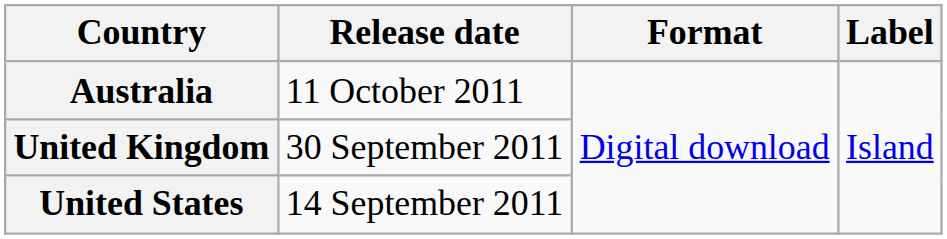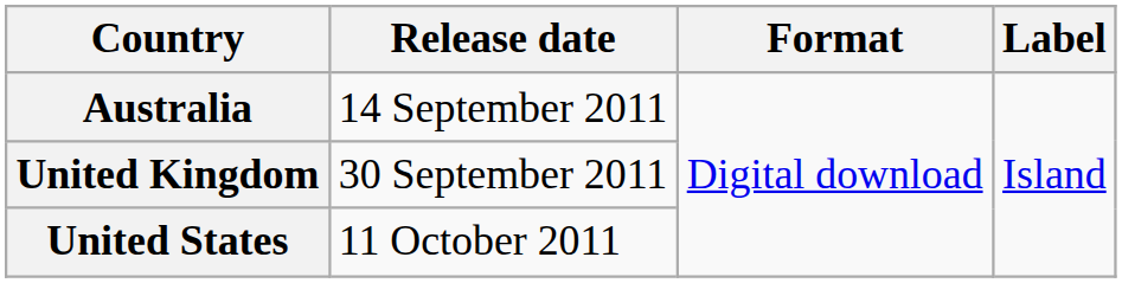Australia | Release date: 11 October 2011 -> 14 September 2011
United States | Release date: 14 September 2011 -> 11 October 2011
